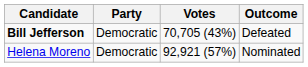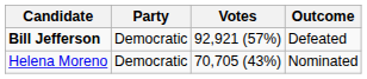Bill Jefferson | Votes: 70,705 (43%) -> 92,921 (57%)
Helena Moreno | Votes: 92,921 (57%) -> 70,705 (43%)
